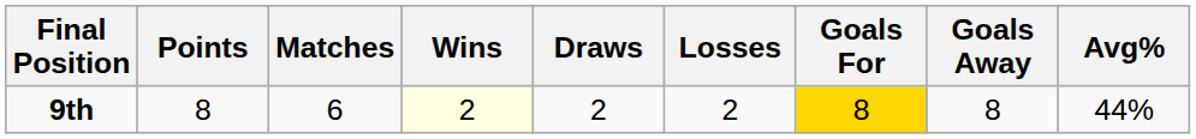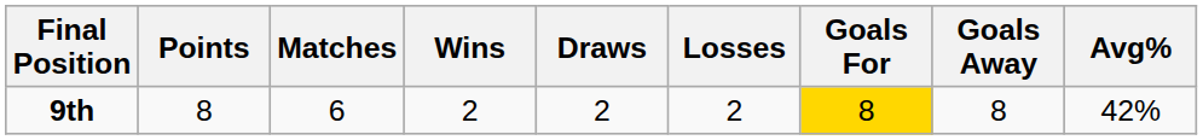9th | Wins: lightyellow background -> no background
9th | Avg%: 44% -> 42%
